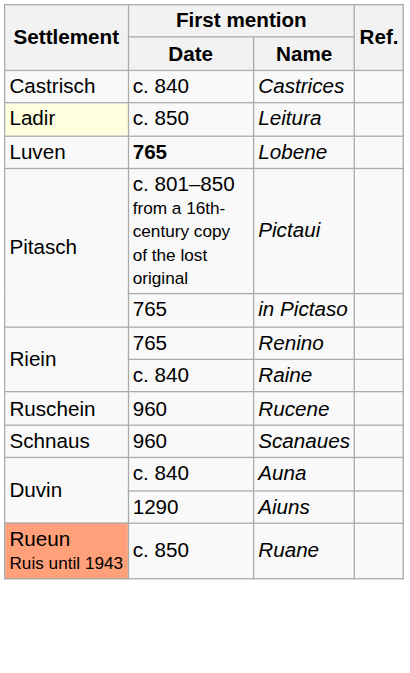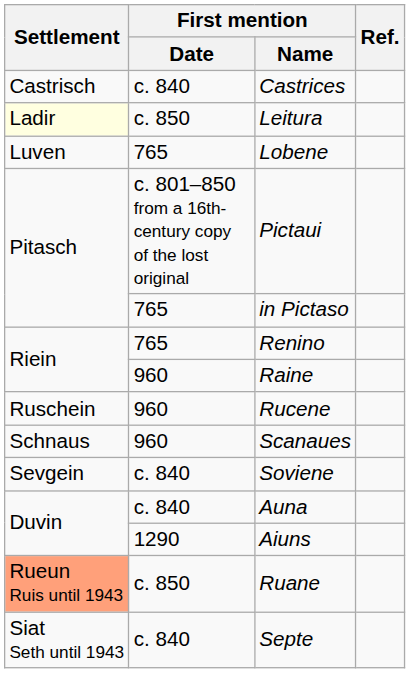Lobene | First mention / Date: bold -> normal
Raine | First mention / Date: c. 840 -> 960
+ row: Sevgein | c. 840 | Soviene
+ row: Siat Seth until 1943 | c. 840 | Septe
